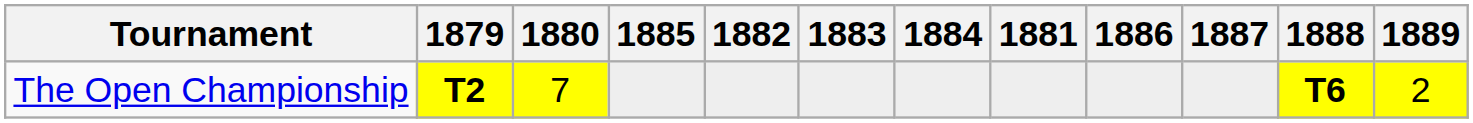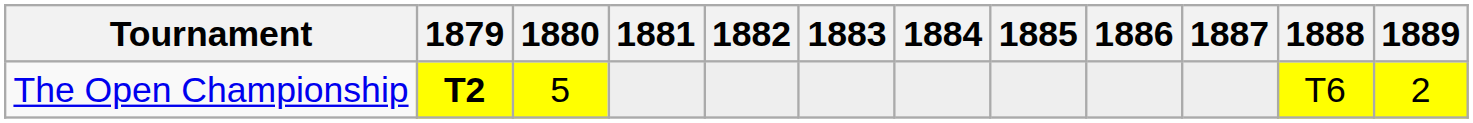columns swapped: 1881 <-> 1885
The Open Championship | 1880: 7 -> 5
The Open Championship | 1888: bold -> normal
